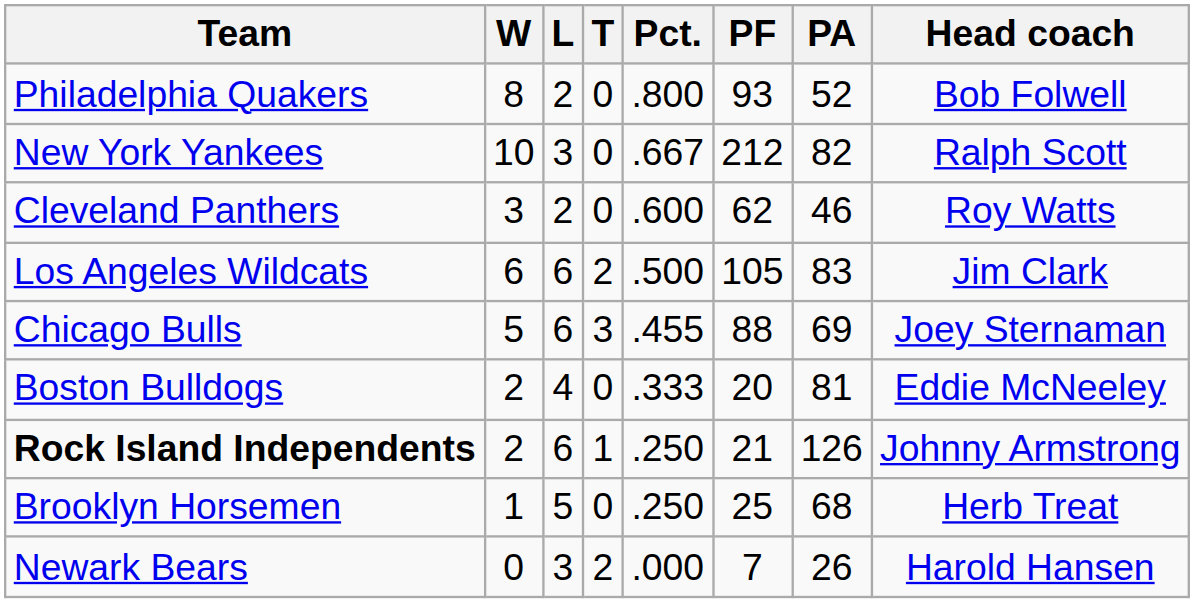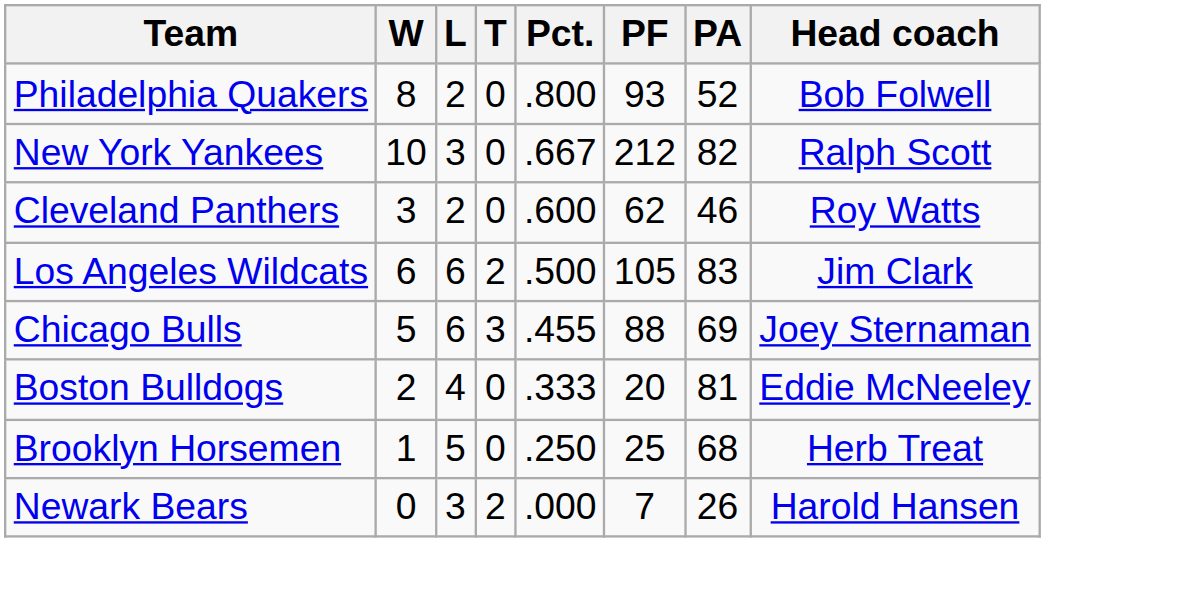- row: Rock Island Independents | 2 | 6 | 1 | .250 | 21 | 126 | Johnny Armstrong
